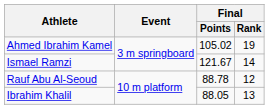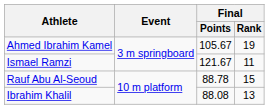Ahmed Ibrahim Kamel | Final / Points: 105.02 -> 105.67
Ismael Ramzi | Final / Rank: 14 -> 11
Rauf Abu Al-Seoud | Final / Rank: 12 -> 15
Ibrahim Khalil | Final / Points: 88.05 -> 88.08
